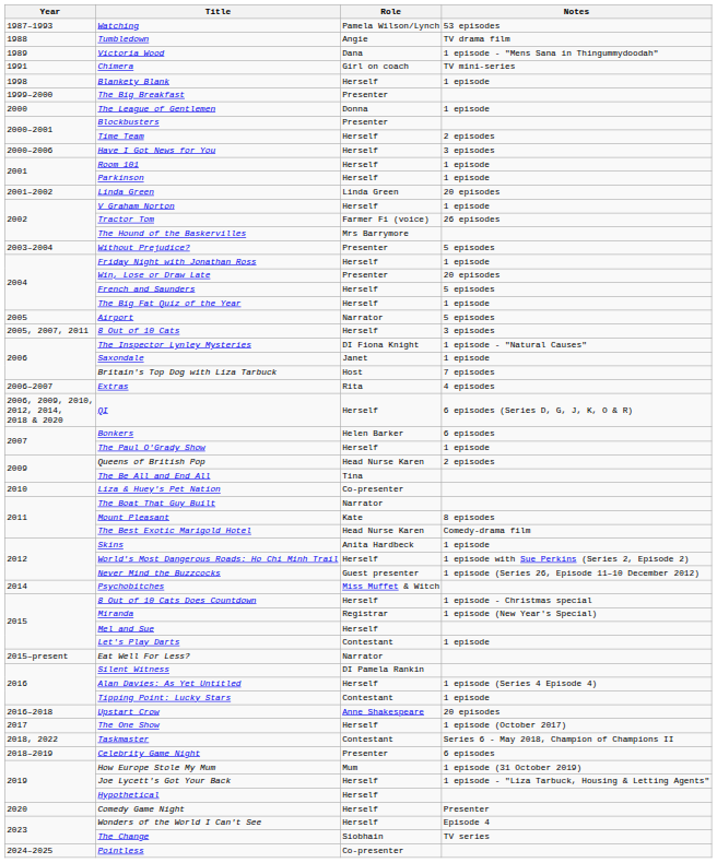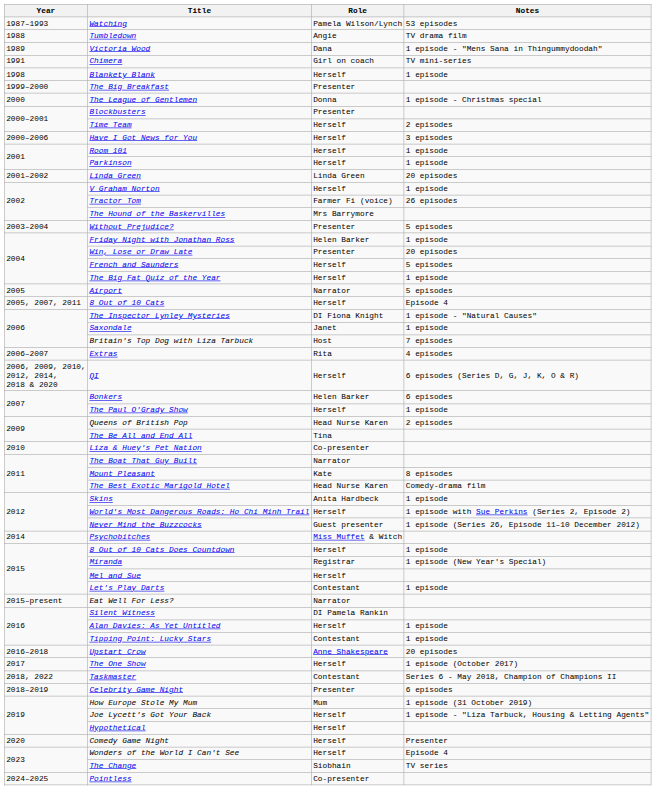The League of Gentlemen | Notes: 1 episode -> 1 episode - Christmas special
Friday Night with Jonathan Ross | Role: Herself -> Helen Barker
8 Out of 10 Cats | Notes: 3 episodes -> Episode 4
8 Out of 10 Cats Does Countdown | Notes: 1 episode - Christmas special -> 1 episode
Alan Davies: As Yet Untitled | Notes: 1 episode (Series 4 Episode 4) -> 1 episode
